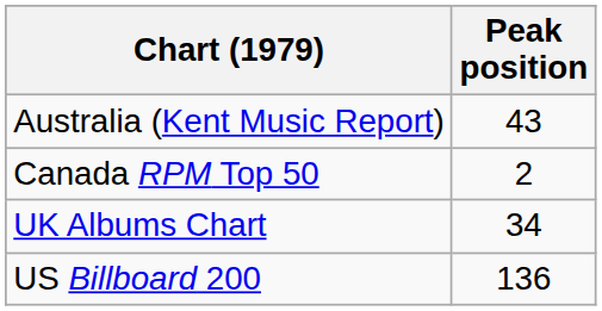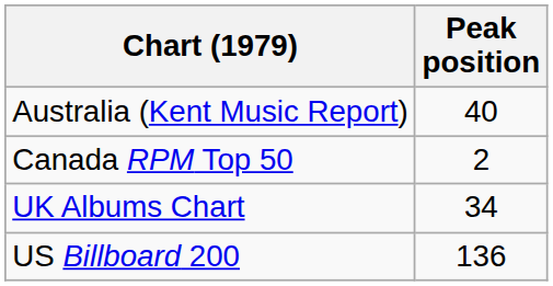Australia (Kent Music Report) | Peak position: 43 -> 40
